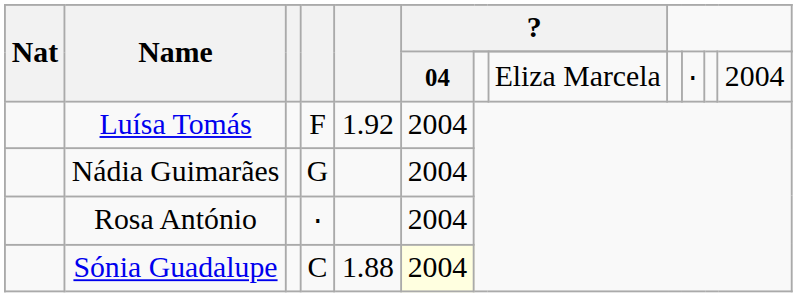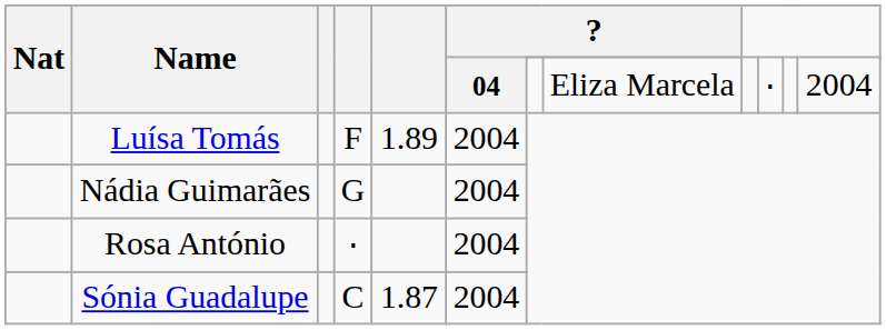Luísa Tomás | column 5: 1.92 -> 1.89
Sónia Guadalupe | column 5: 1.88 -> 1.87
Sónia Guadalupe | ? / 04: lightyellow background -> no background
